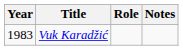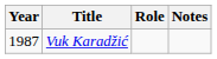Vuk Karadžić | Year: 1983 -> 1987
